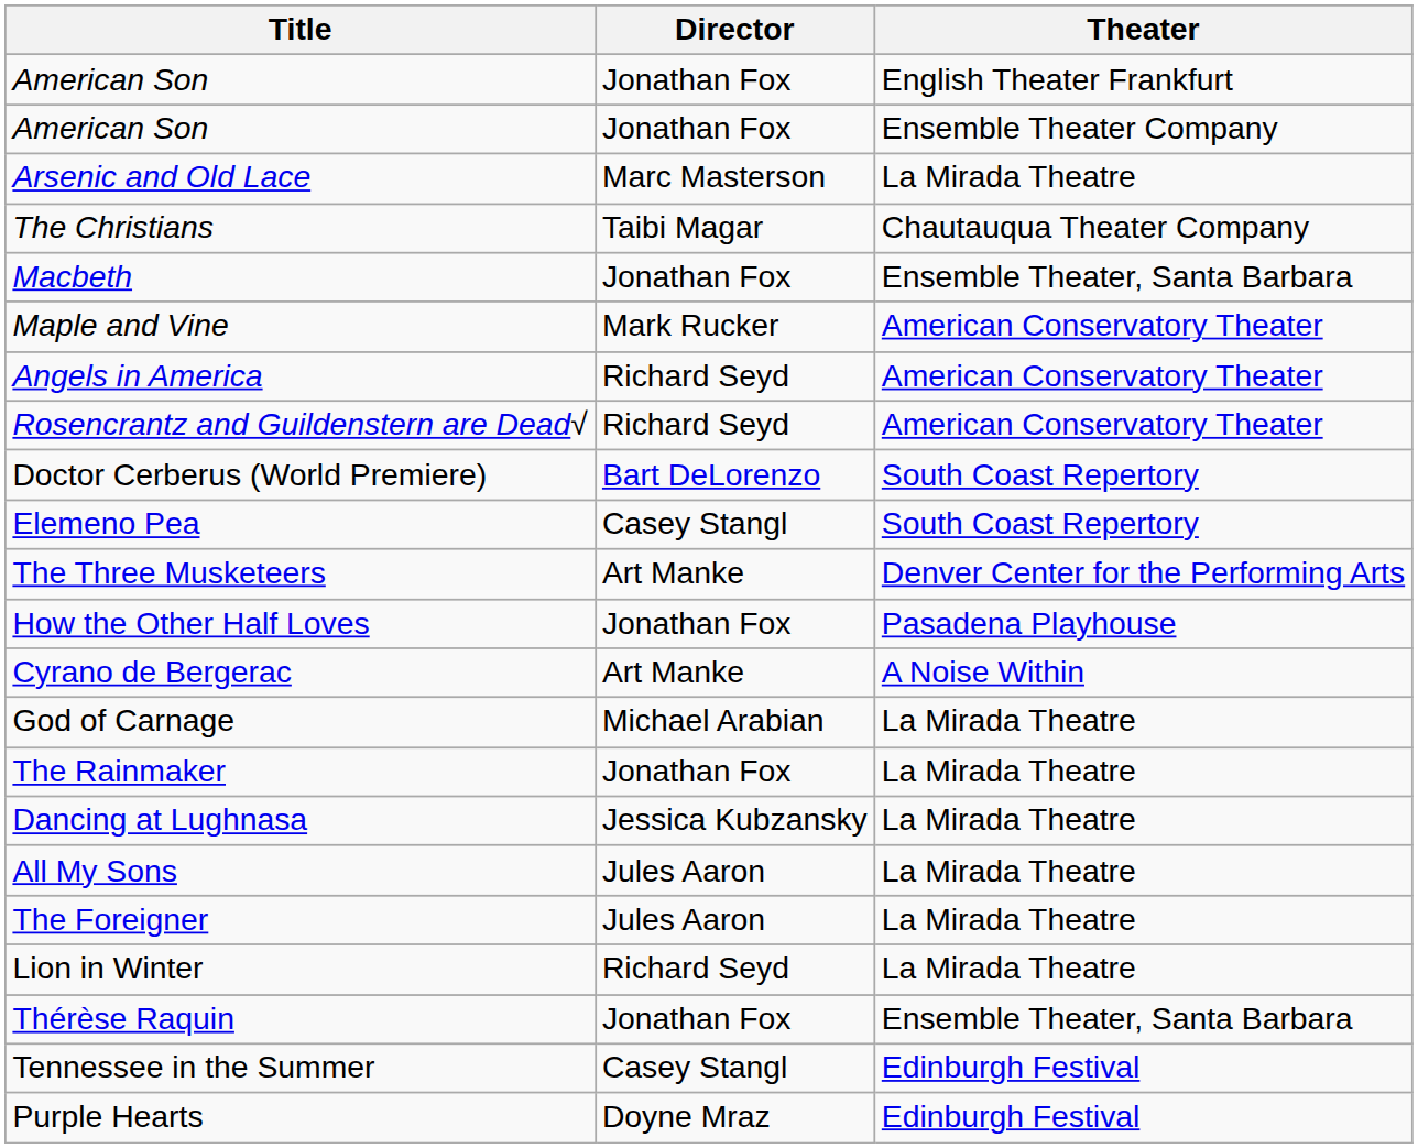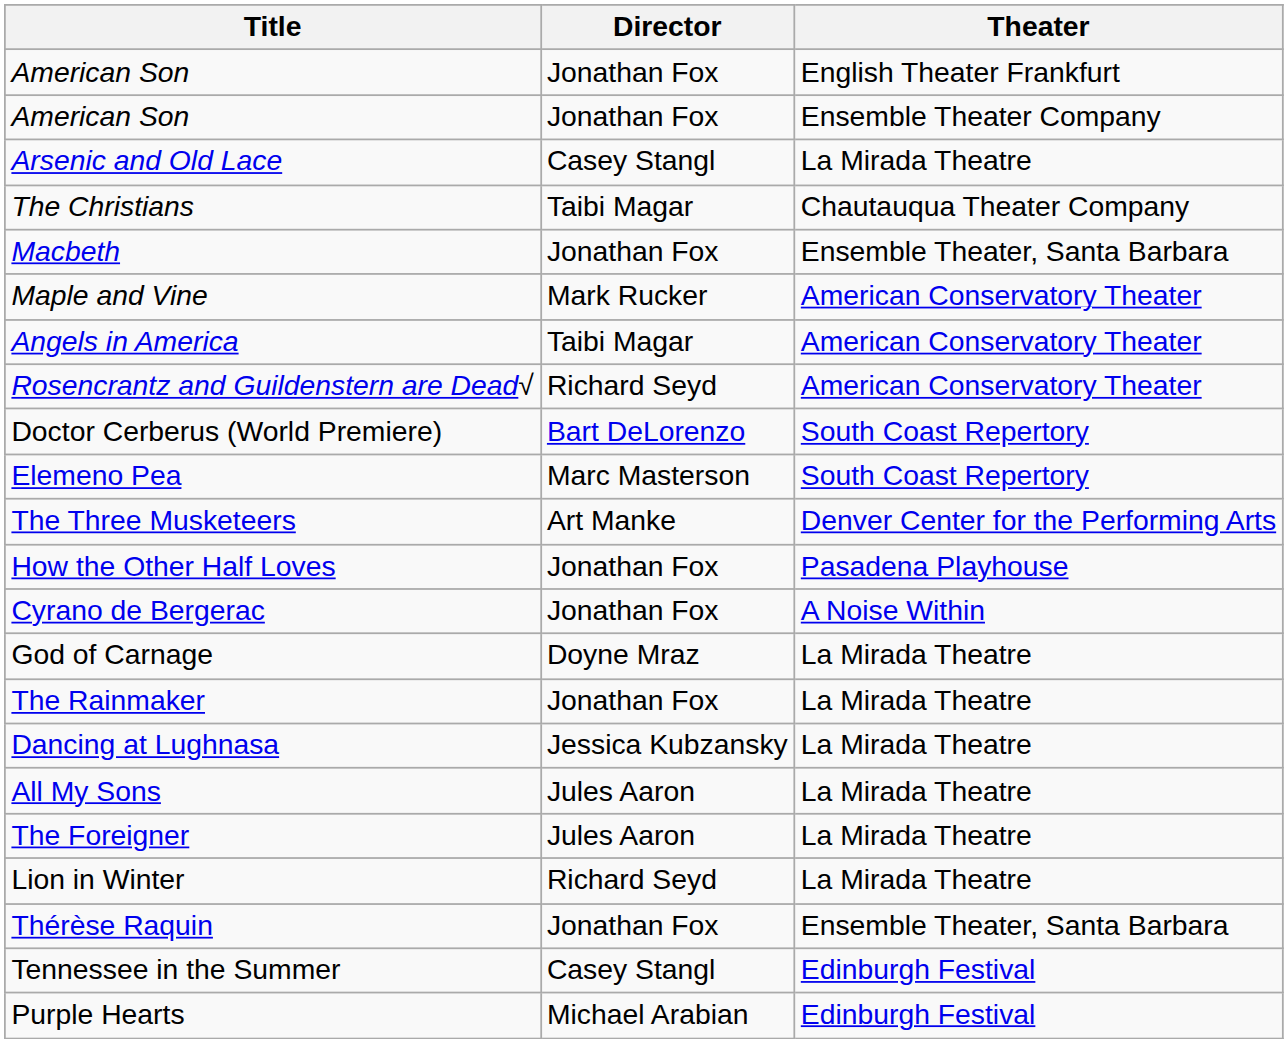Arsenic and Old Lace | Director: Marc Masterson -> Casey Stangl
Angels in America | Director: Richard Seyd -> Taibi Magar
Elemeno Pea | Director: Casey Stangl -> Marc Masterson
Cyrano de Bergerac | Director: Art Manke -> Jonathan Fox
God of Carnage | Director: Michael Arabian -> Doyne Mraz
Purple Hearts | Director: Doyne Mraz -> Michael Arabian
